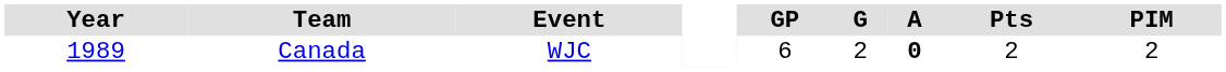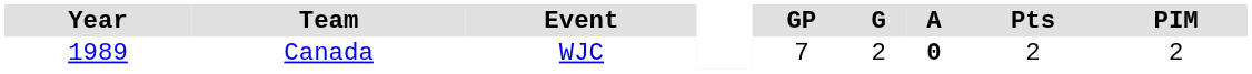Canada | GP: 6 -> 7
